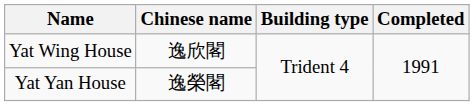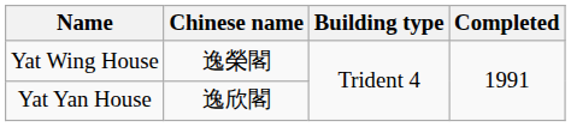Yat Wing House | Chinese name: 逸欣閣 -> 逸榮閣
Yat Yan House | Chinese name: 逸榮閣 -> 逸欣閣
